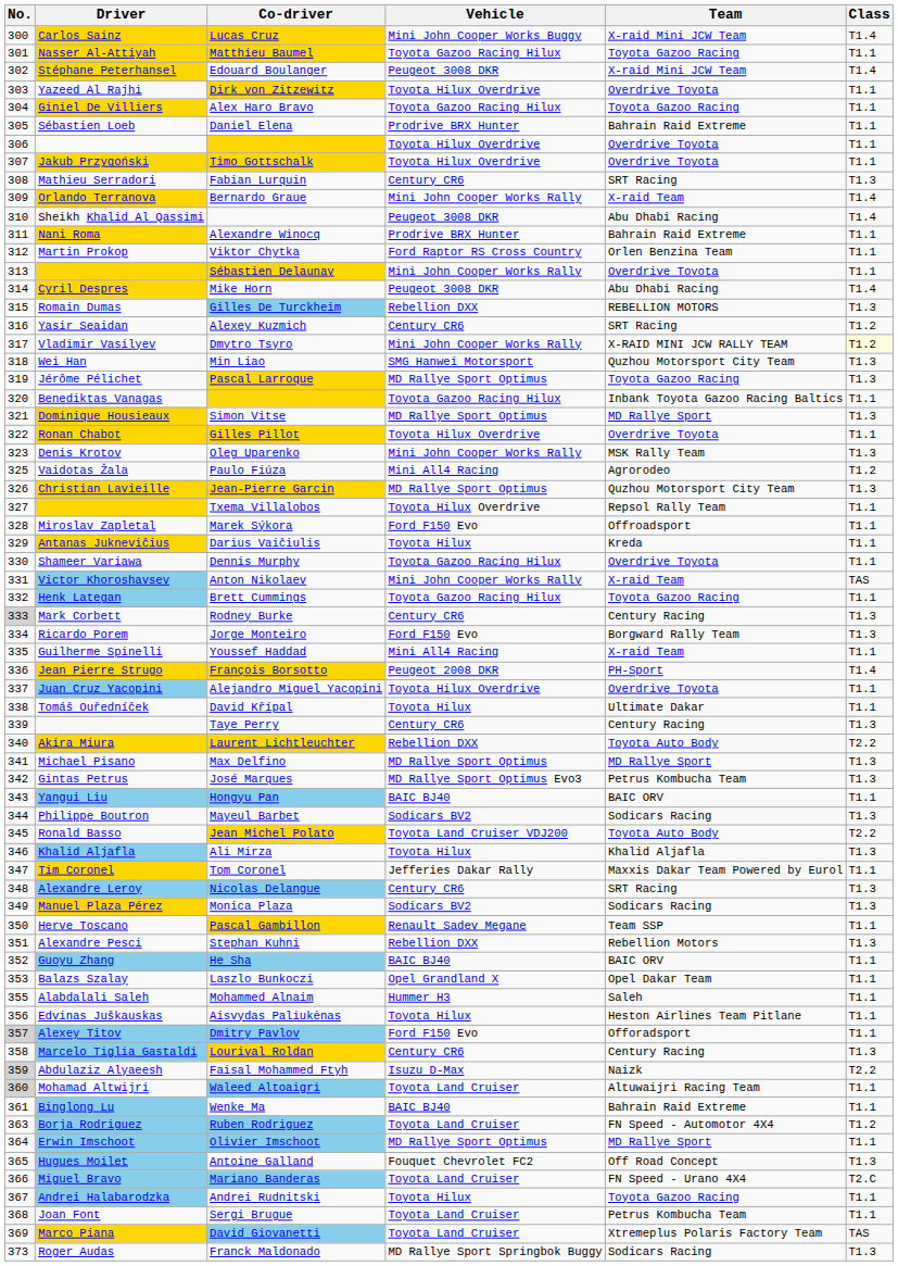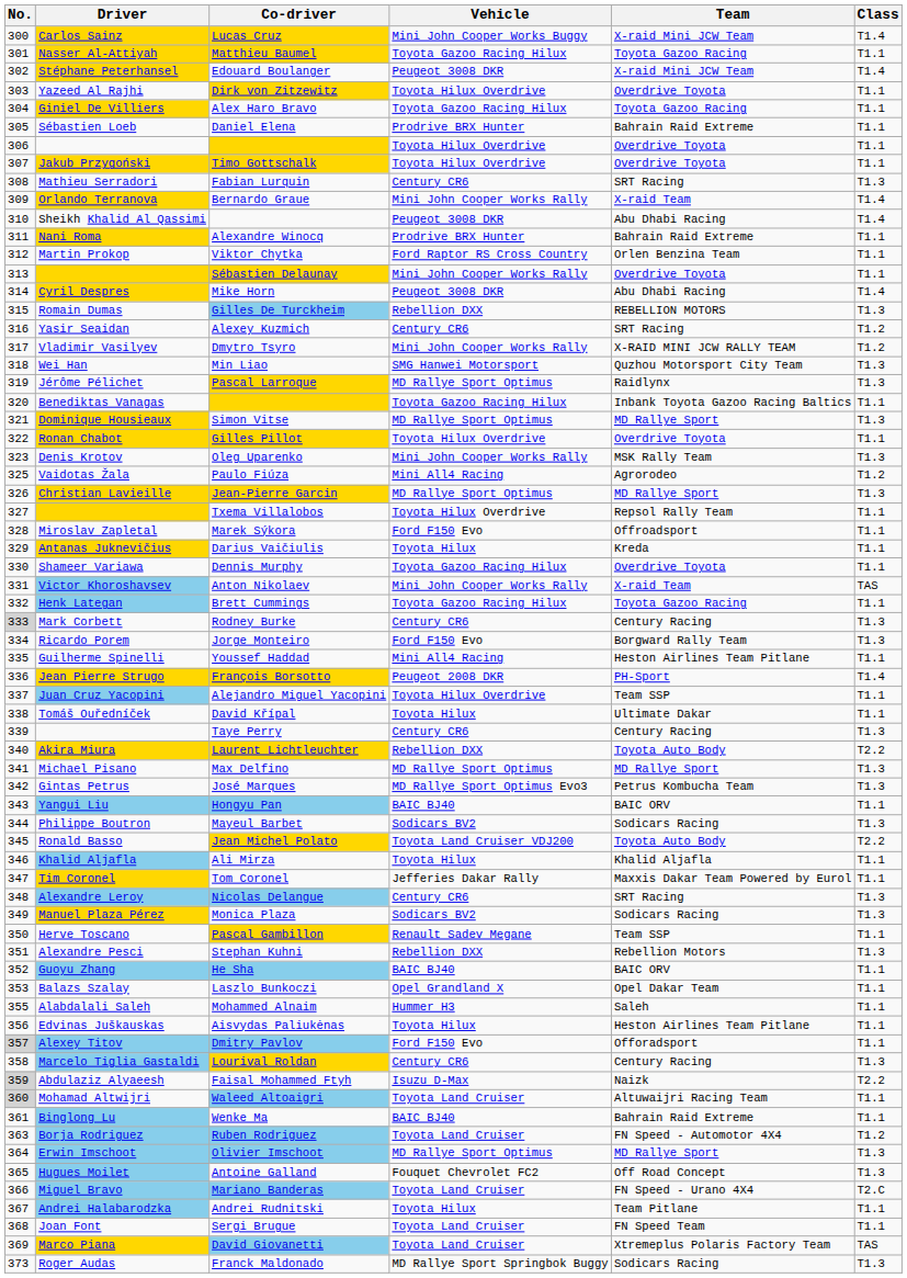Dmytro Tsyro | Class: lightyellow background -> no background
Pascal Larroque | Team: Toyota Gazoo Racing -> Raidlynx
Jean-Pierre Garcin | Team: Quzhou Motorsport City Team -> MD Rallye Sport
Youssef Haddad | Team: X-raid Team -> Heston Airlines Team Pitlane
Alejandro Miguel Yacopini | Team: Overdrive Toyota -> Team SSP
Ali Mirza | Class: T1.3 -> T1.1
Olivier Imschoot | Class: T1.1 -> T1.3
Andrei Rudnitski | Team: Toyota Gazoo Racing -> Team Pitlane
Sergi Brugue | Team: Petrus Kombucha Team -> FN Speed Team
